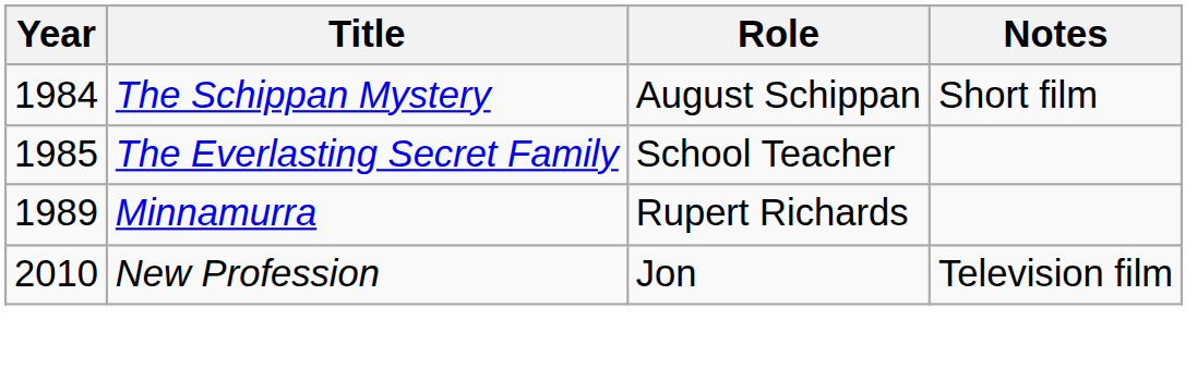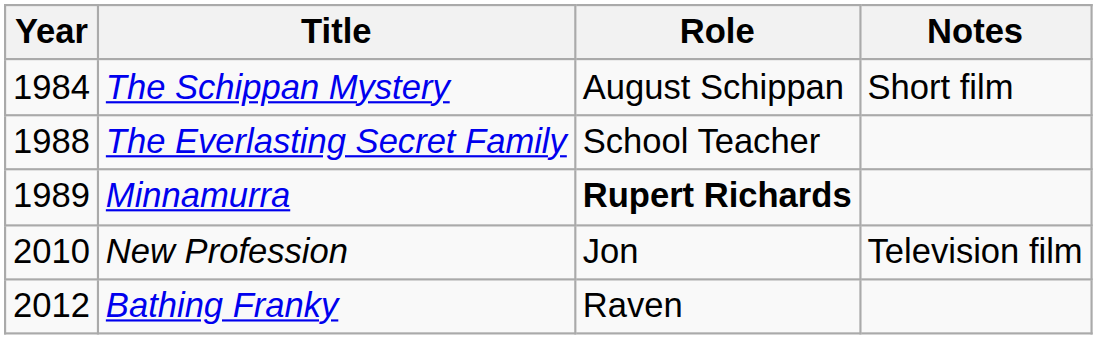The Everlasting Secret Family | Year: 1985 -> 1988
Minnamurra | Role: normal -> bold
+ row: 2012 | Bathing Franky | Raven
